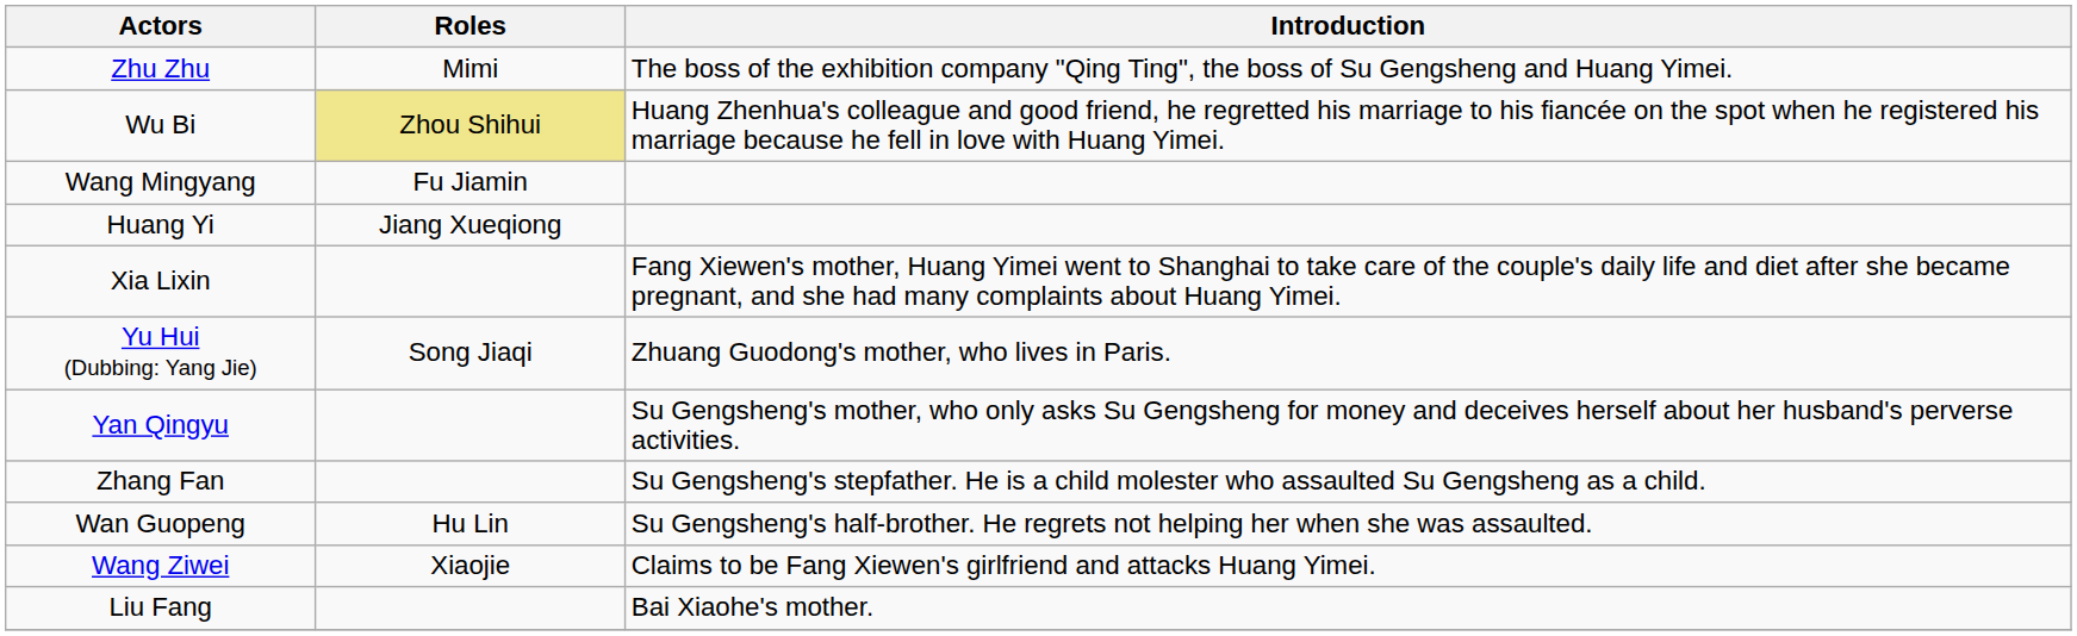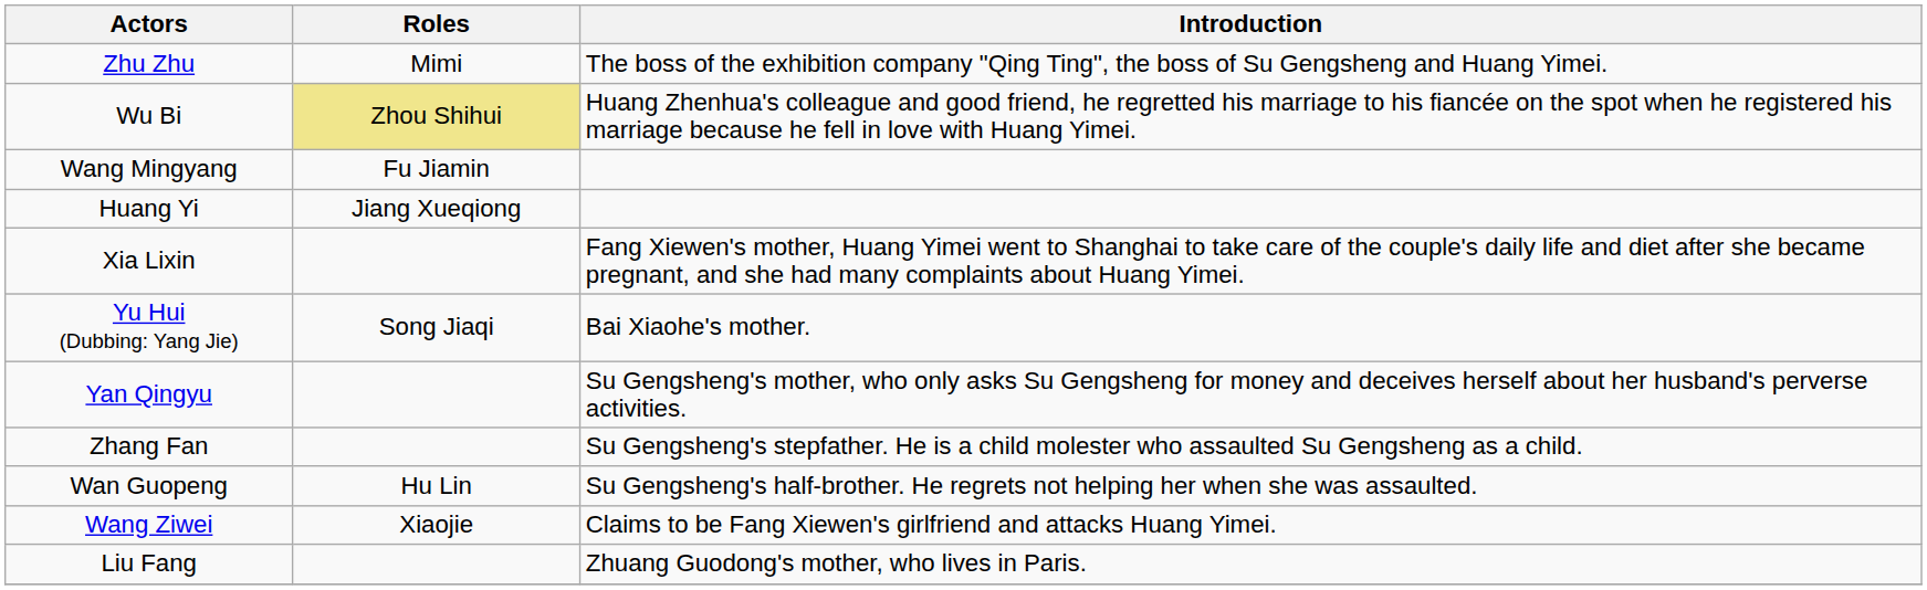Yu Hui (Dubbing: Yang Jie) | Introduction: Zhuang Guodong's mother, who lives in Paris. -> Bai Xiaohe's mother.
Liu Fang | Introduction: Bai Xiaohe's mother. -> Zhuang Guodong's mother, who lives in Paris.
